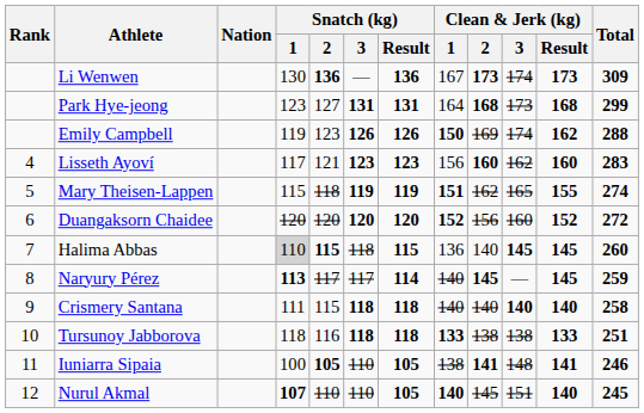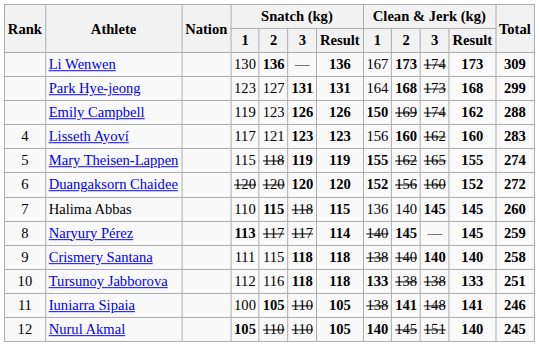Mary Theisen-Lappen | Clean & Jerk (kg) / 1: 151 -> 155
Halima Abbas | Snatch (kg) / 1: lightgrey background -> no background
Crismery Santana | Clean & Jerk (kg) / 1: 140 -> 138
Tursunoy Jabborova | Snatch (kg) / 1: 118 -> 112
Nurul Akmal | Snatch (kg) / 1: 107 -> 105
